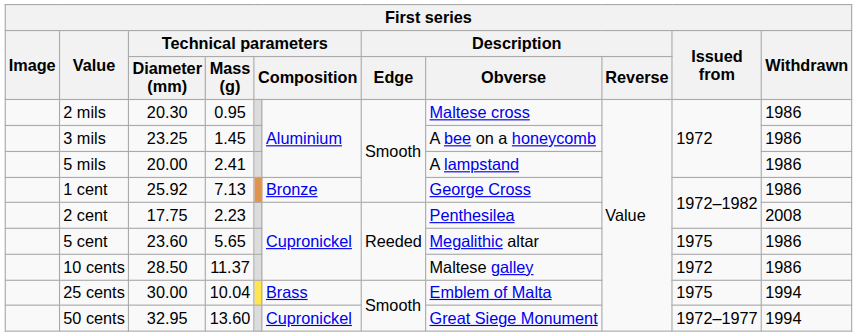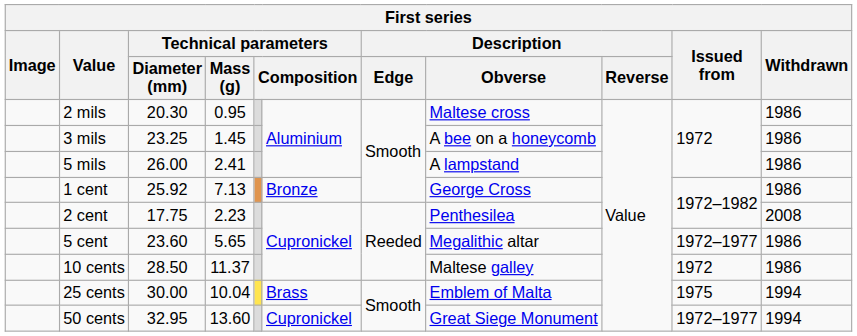5 mils | Technical parameters / Diameter (mm): 20.00 -> 26.00
5 cent | Issued from: 1975 -> 1972–1977
